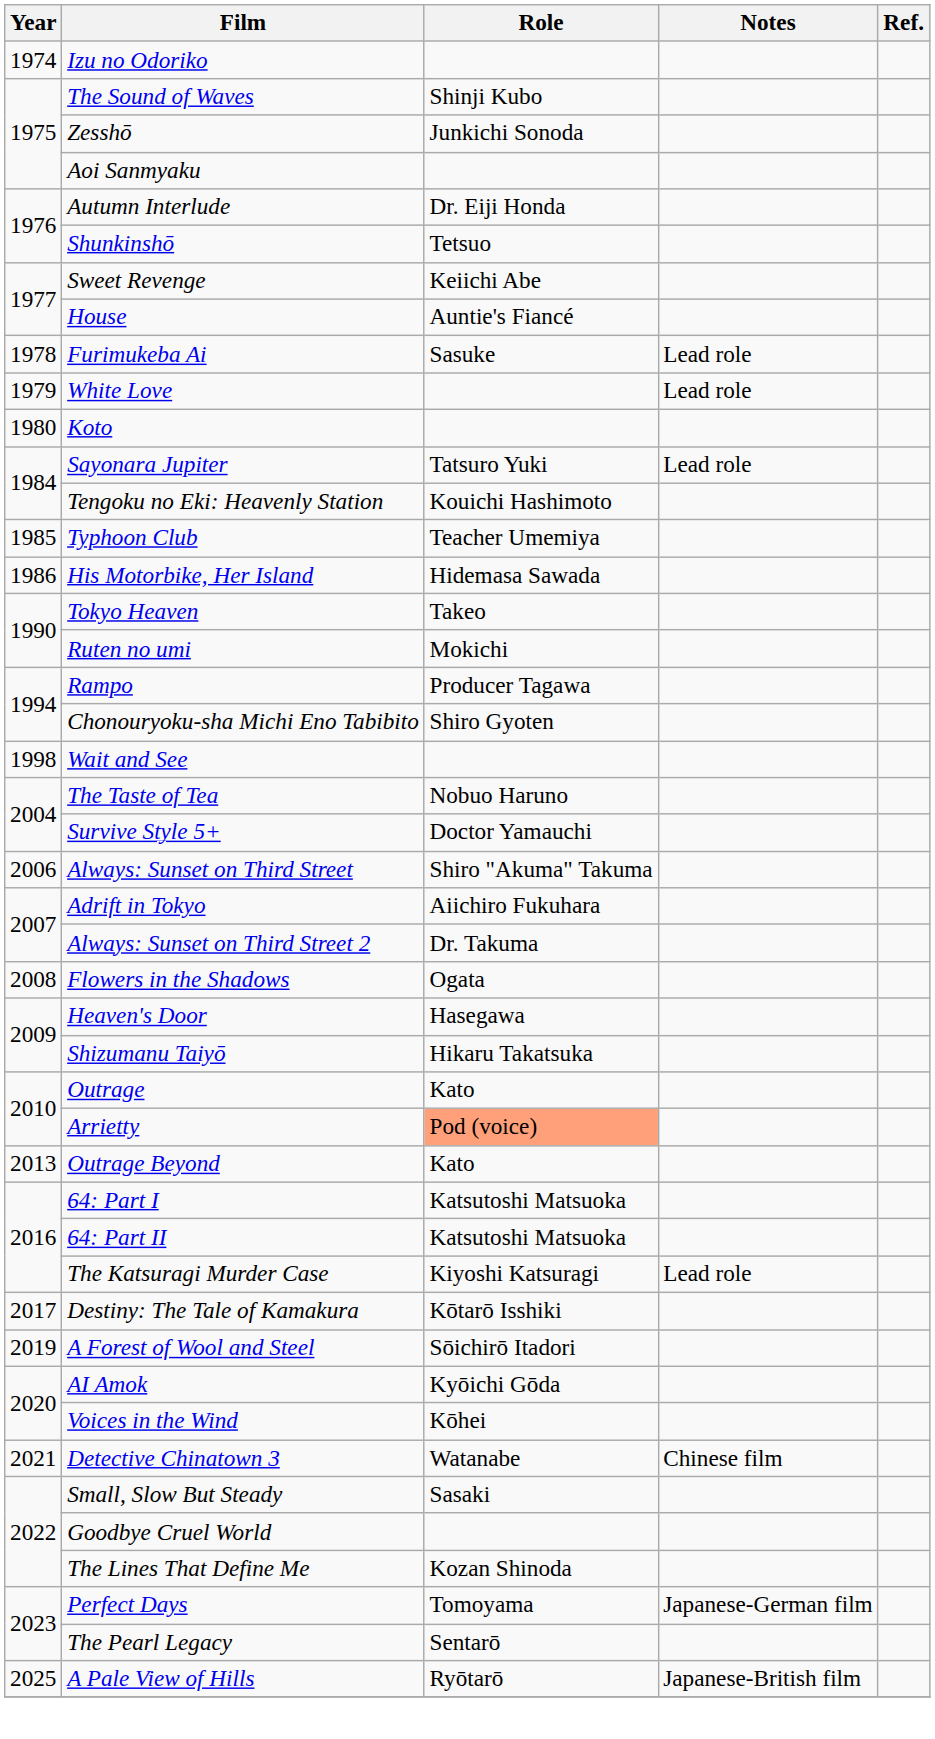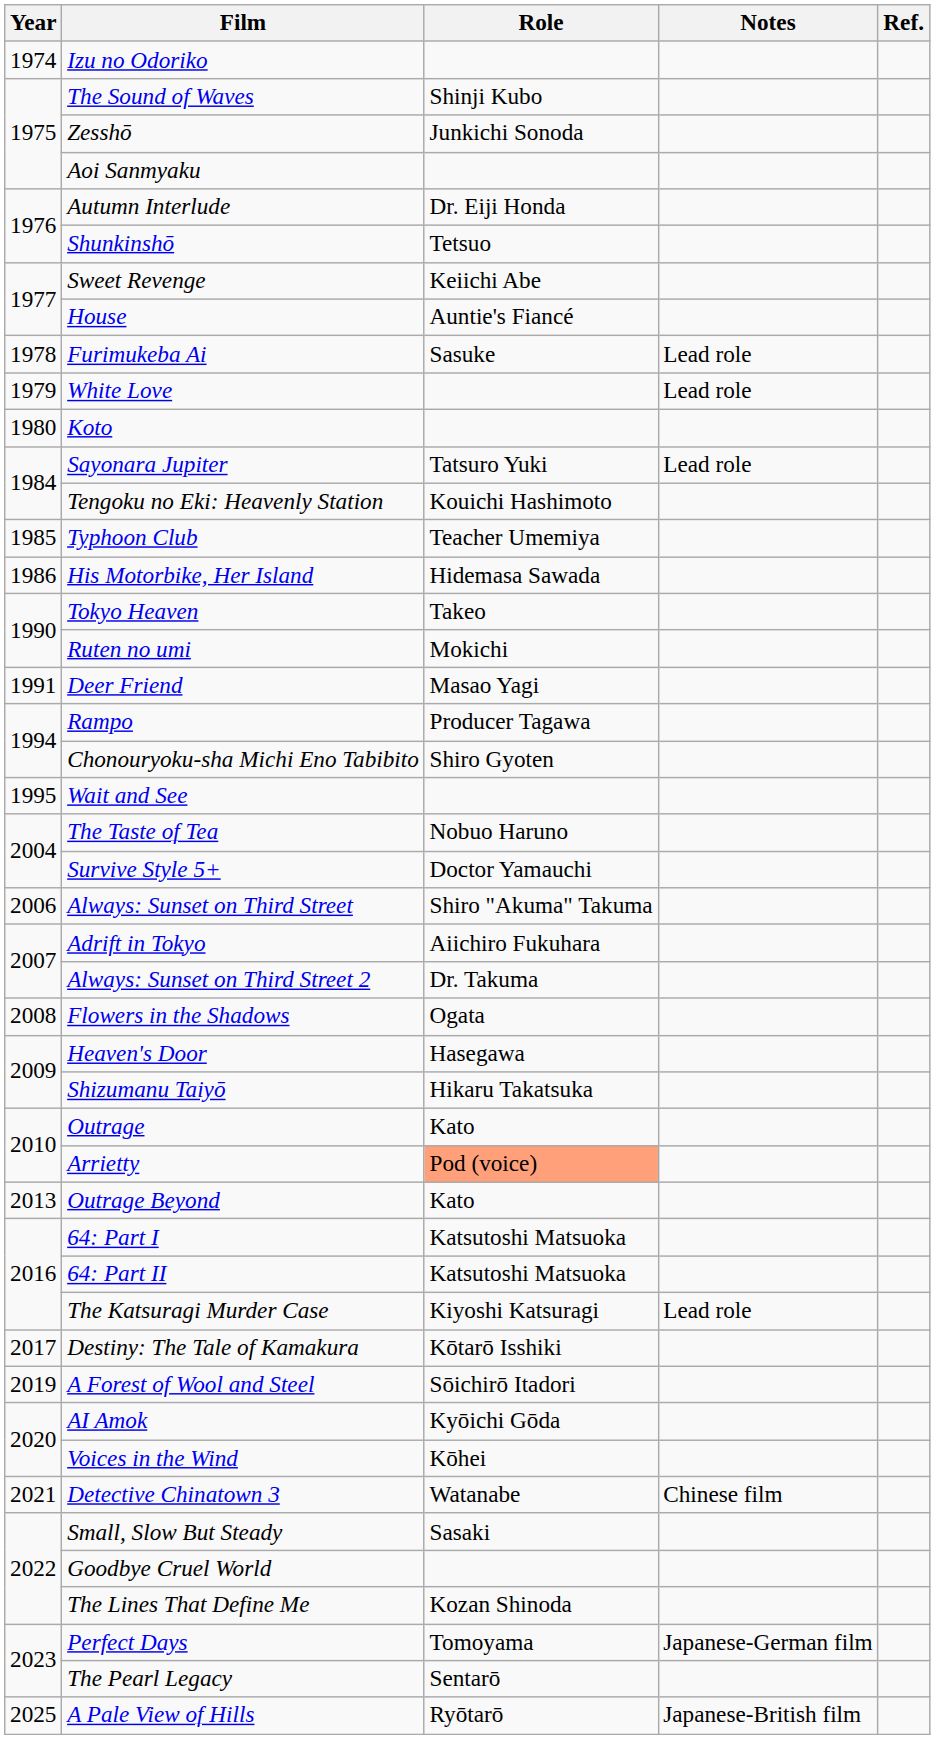+ row: 1991 | Deer Friend | Masao Yagi
Wait and See | Year: 1998 -> 1995
